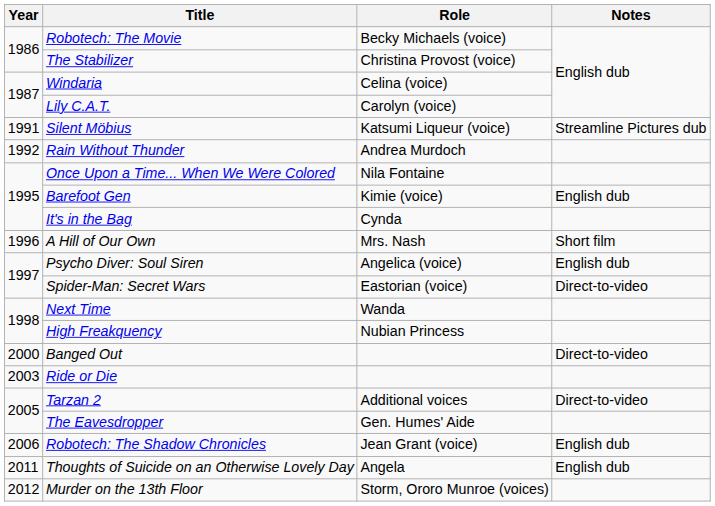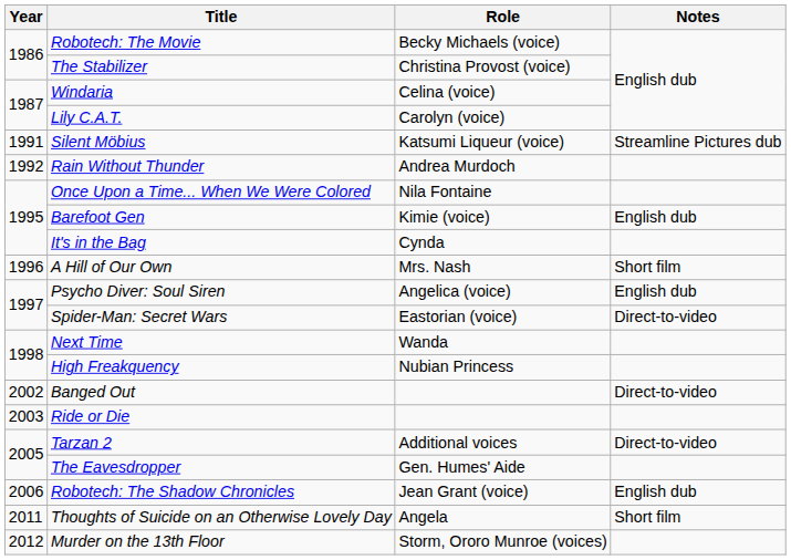Banged Out | Year: 2000 -> 2002
Thoughts of Suicide on an Otherwise Lovely Day | Notes: English dub -> Short film
